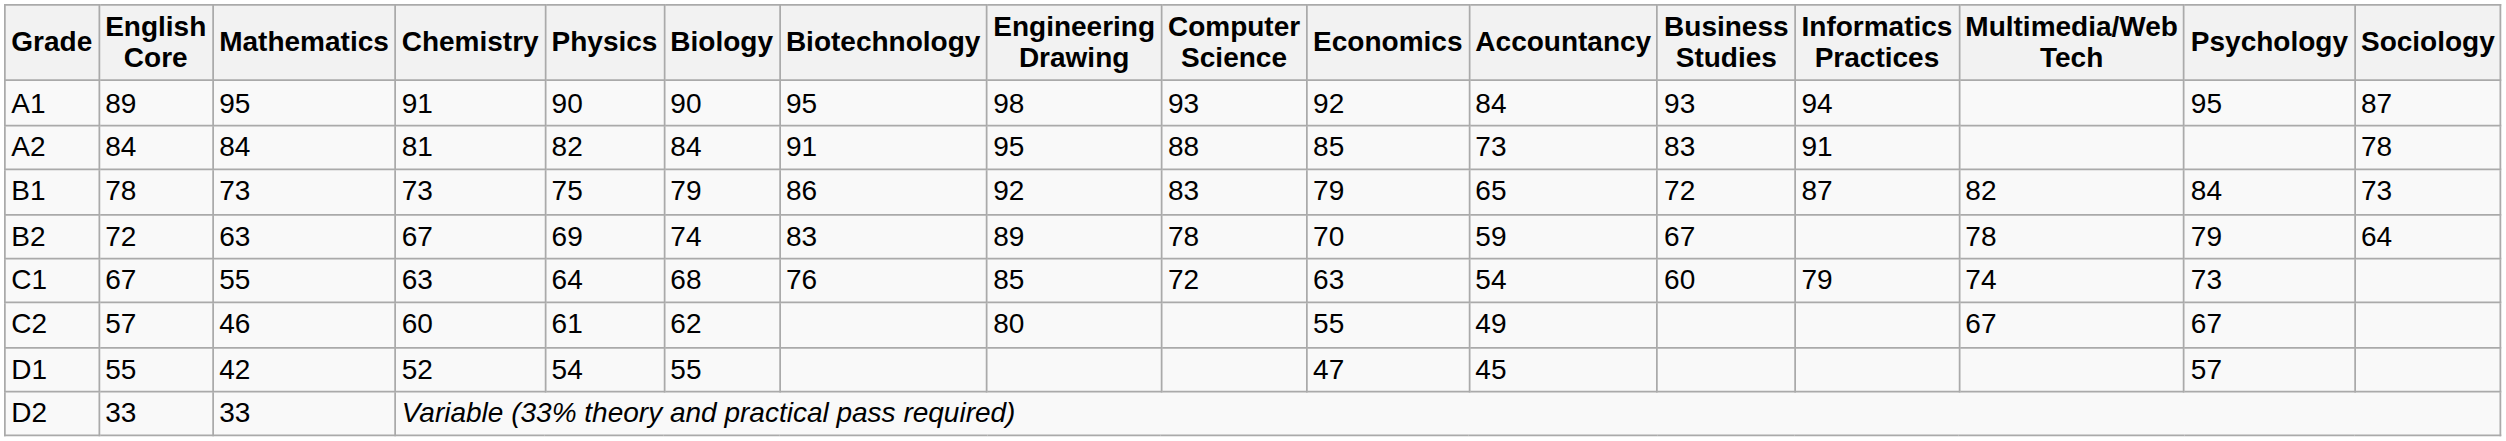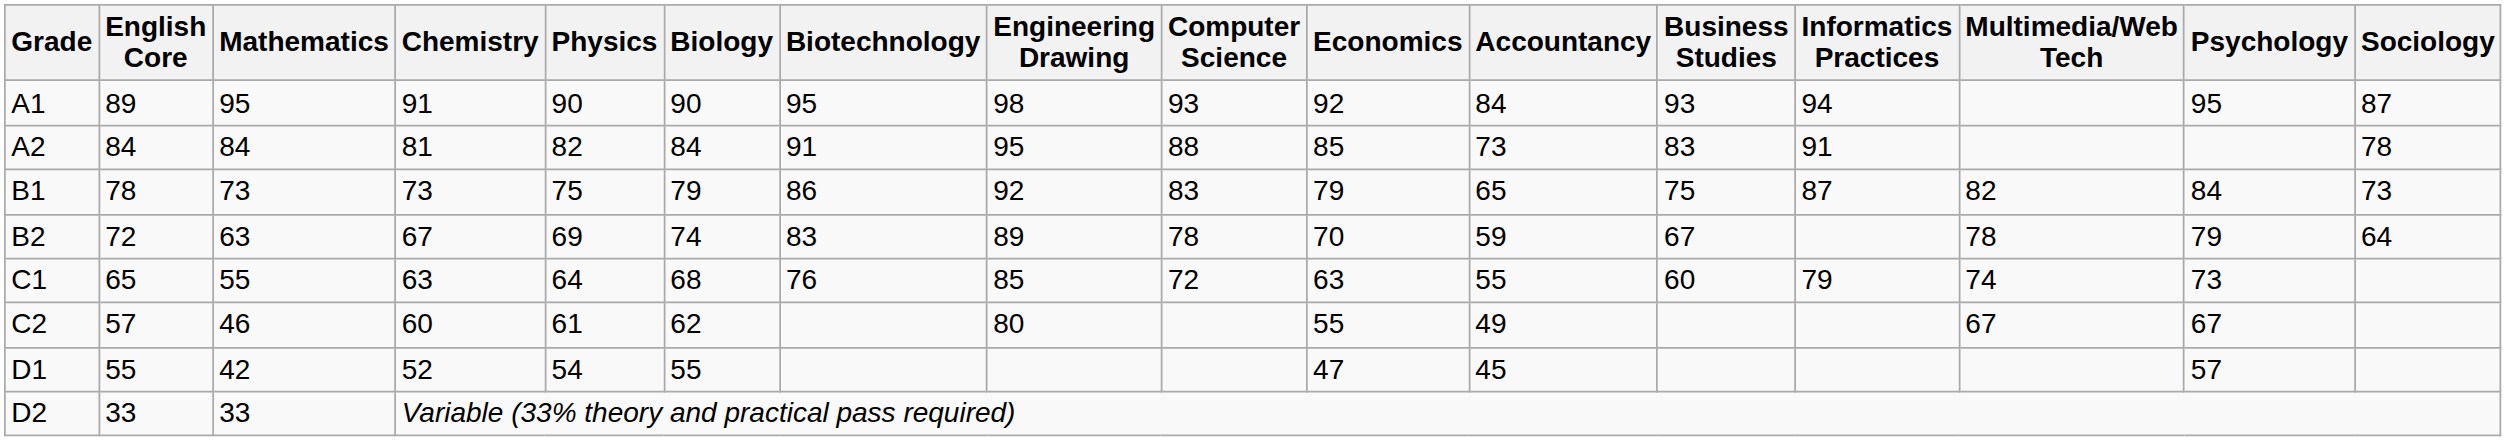B1 | Business Studies: 72 -> 75
C1 | English Core: 67 -> 65
C1 | Accountancy: 54 -> 55
